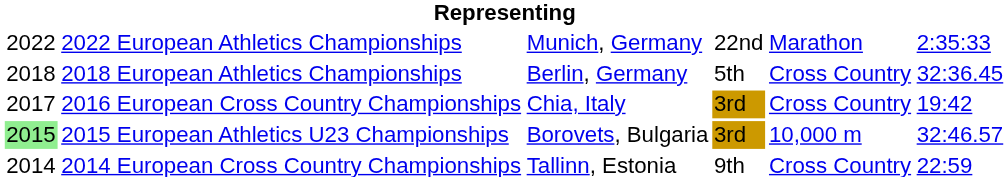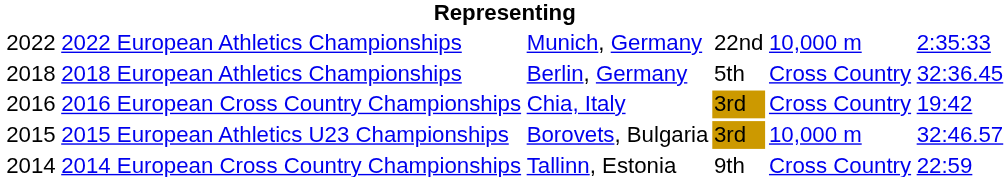2022 European Athletics Championships | column 5: Marathon -> 10,000 m
2016 European Cross Country Championships | column 1: 2017 -> 2016
2015 European Athletics U23 Championships | column 1: lightgreen background -> no background
